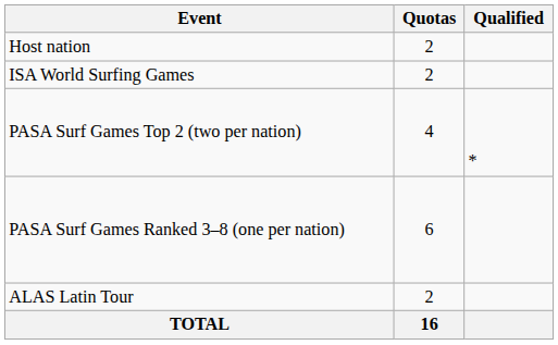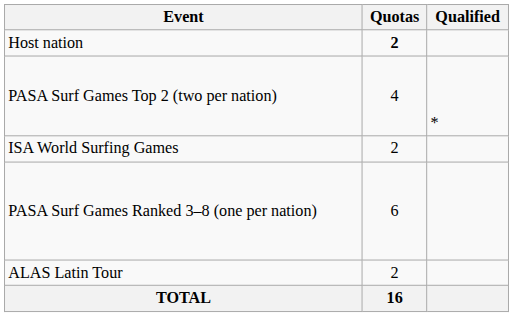Host nation | Quotas: normal -> bold
rows swapped: ISA World Surfing Games <-> PASA Surf Games Top 2 (two per nation)
